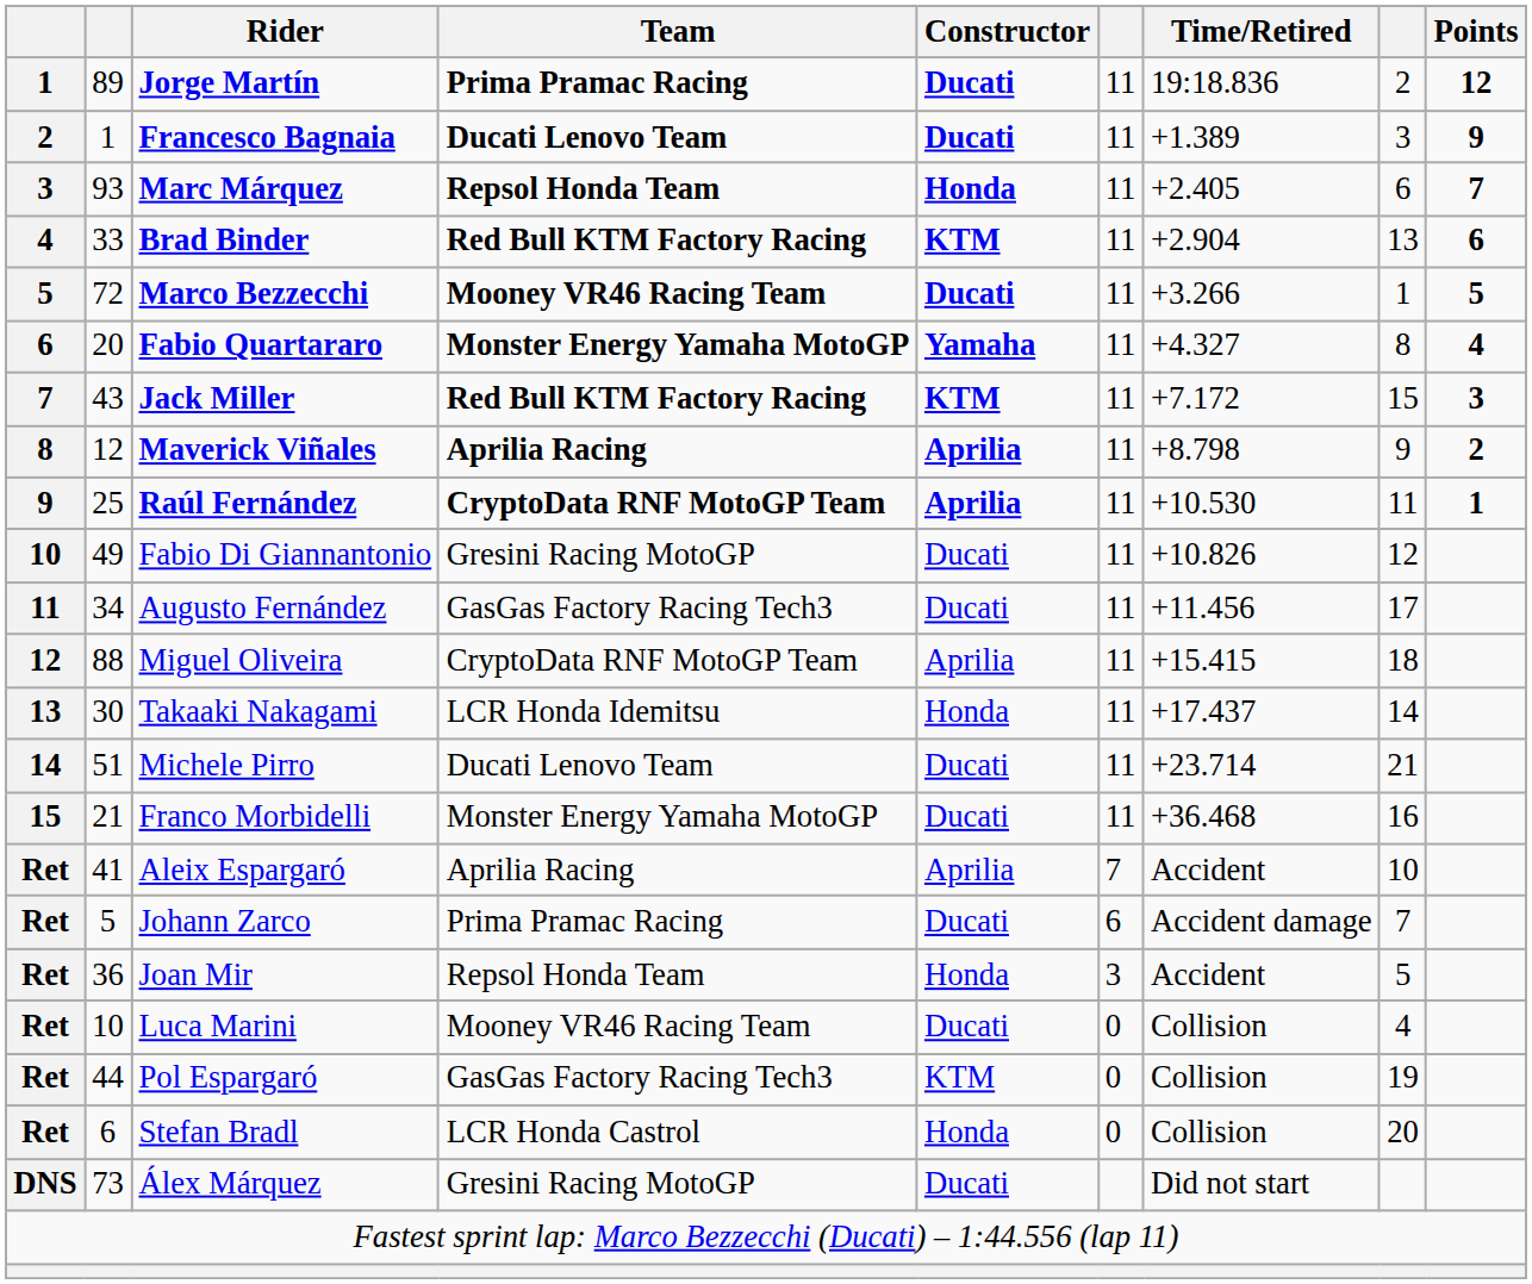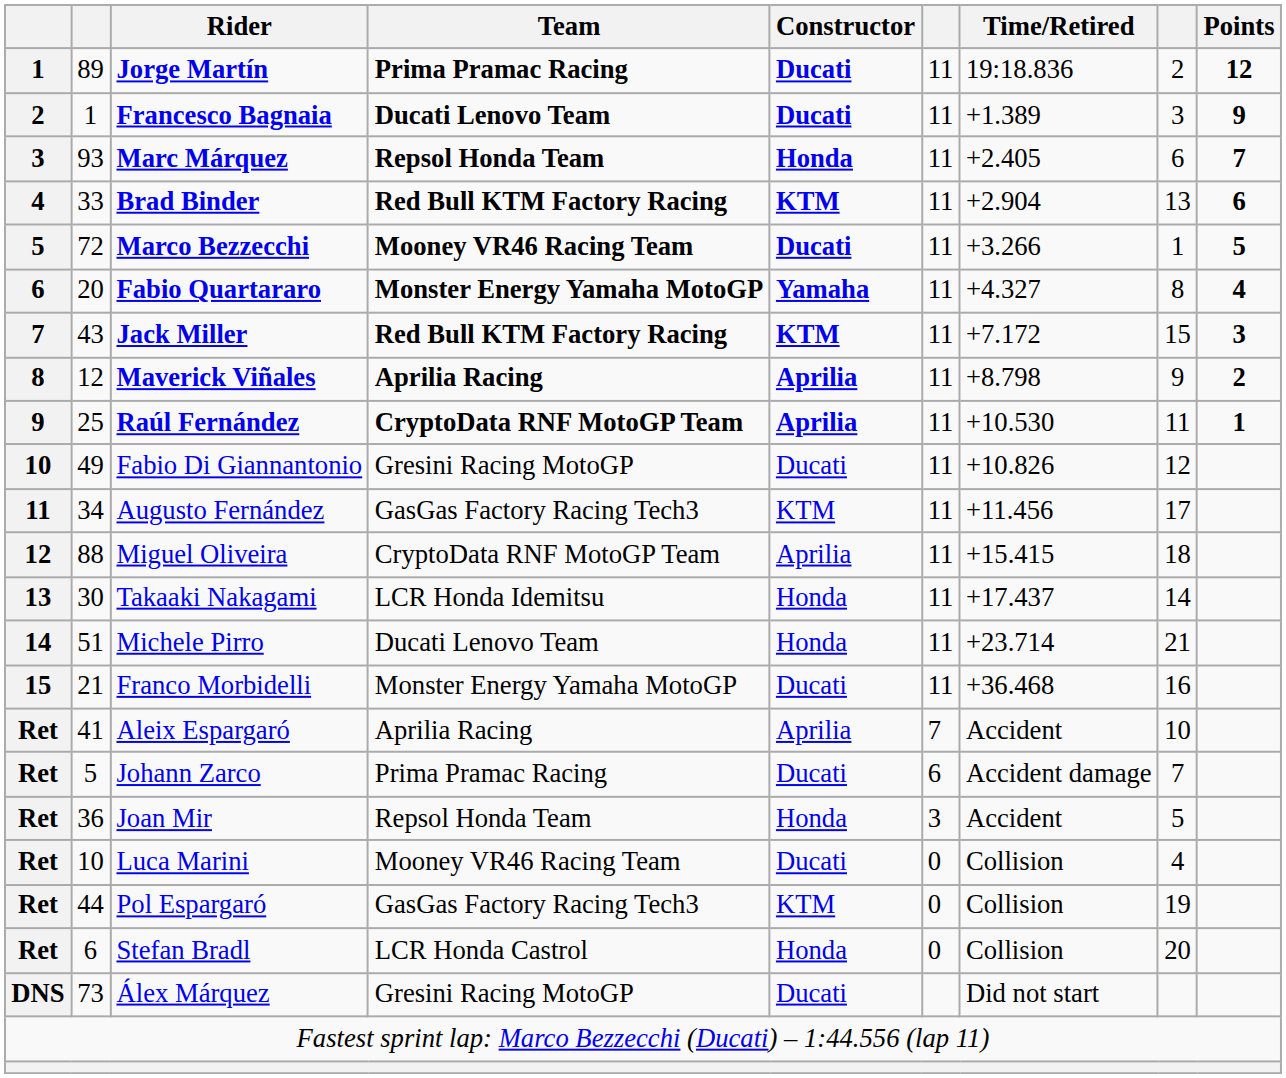Augusto Fernández | Constructor: Ducati -> KTM
Michele Pirro | Constructor: Ducati -> Honda
